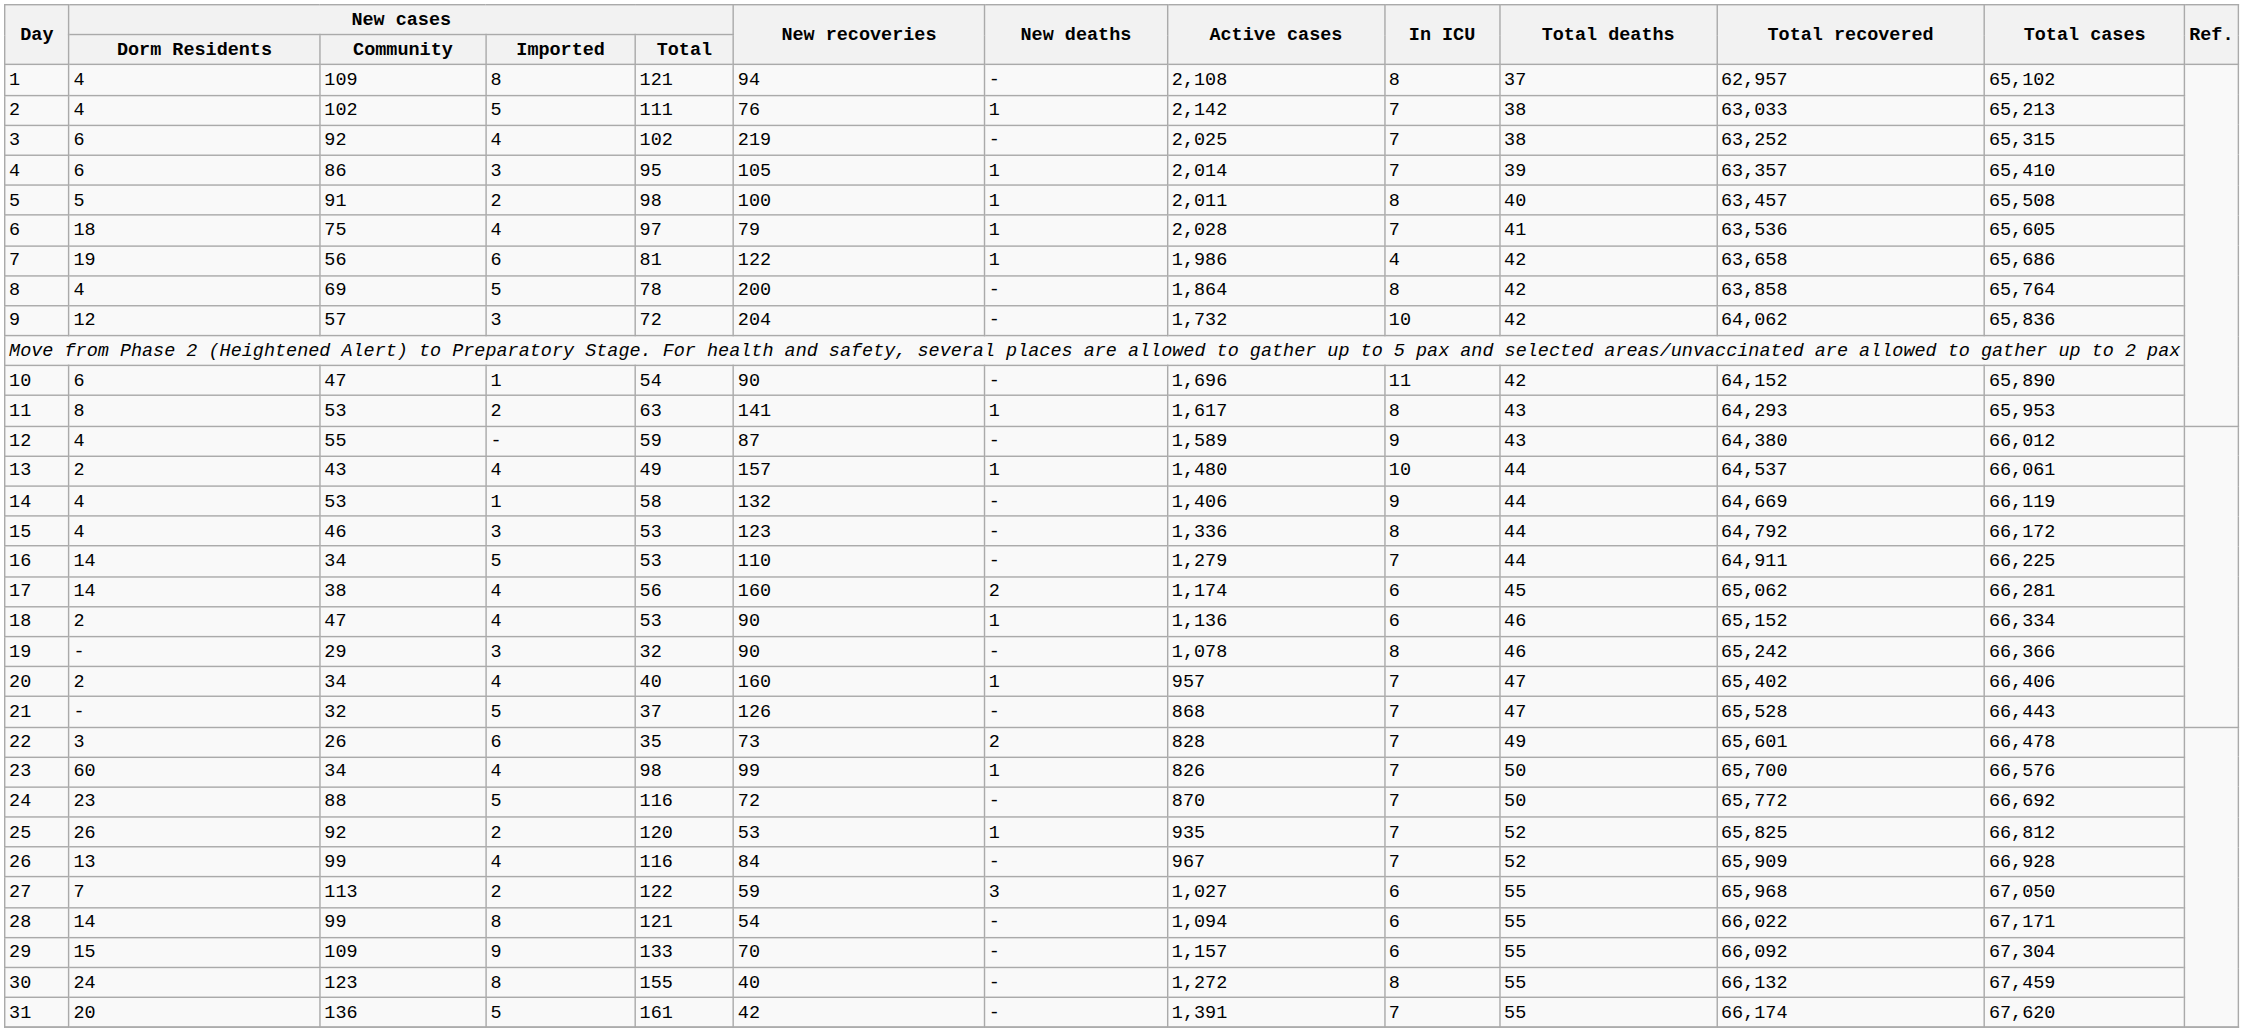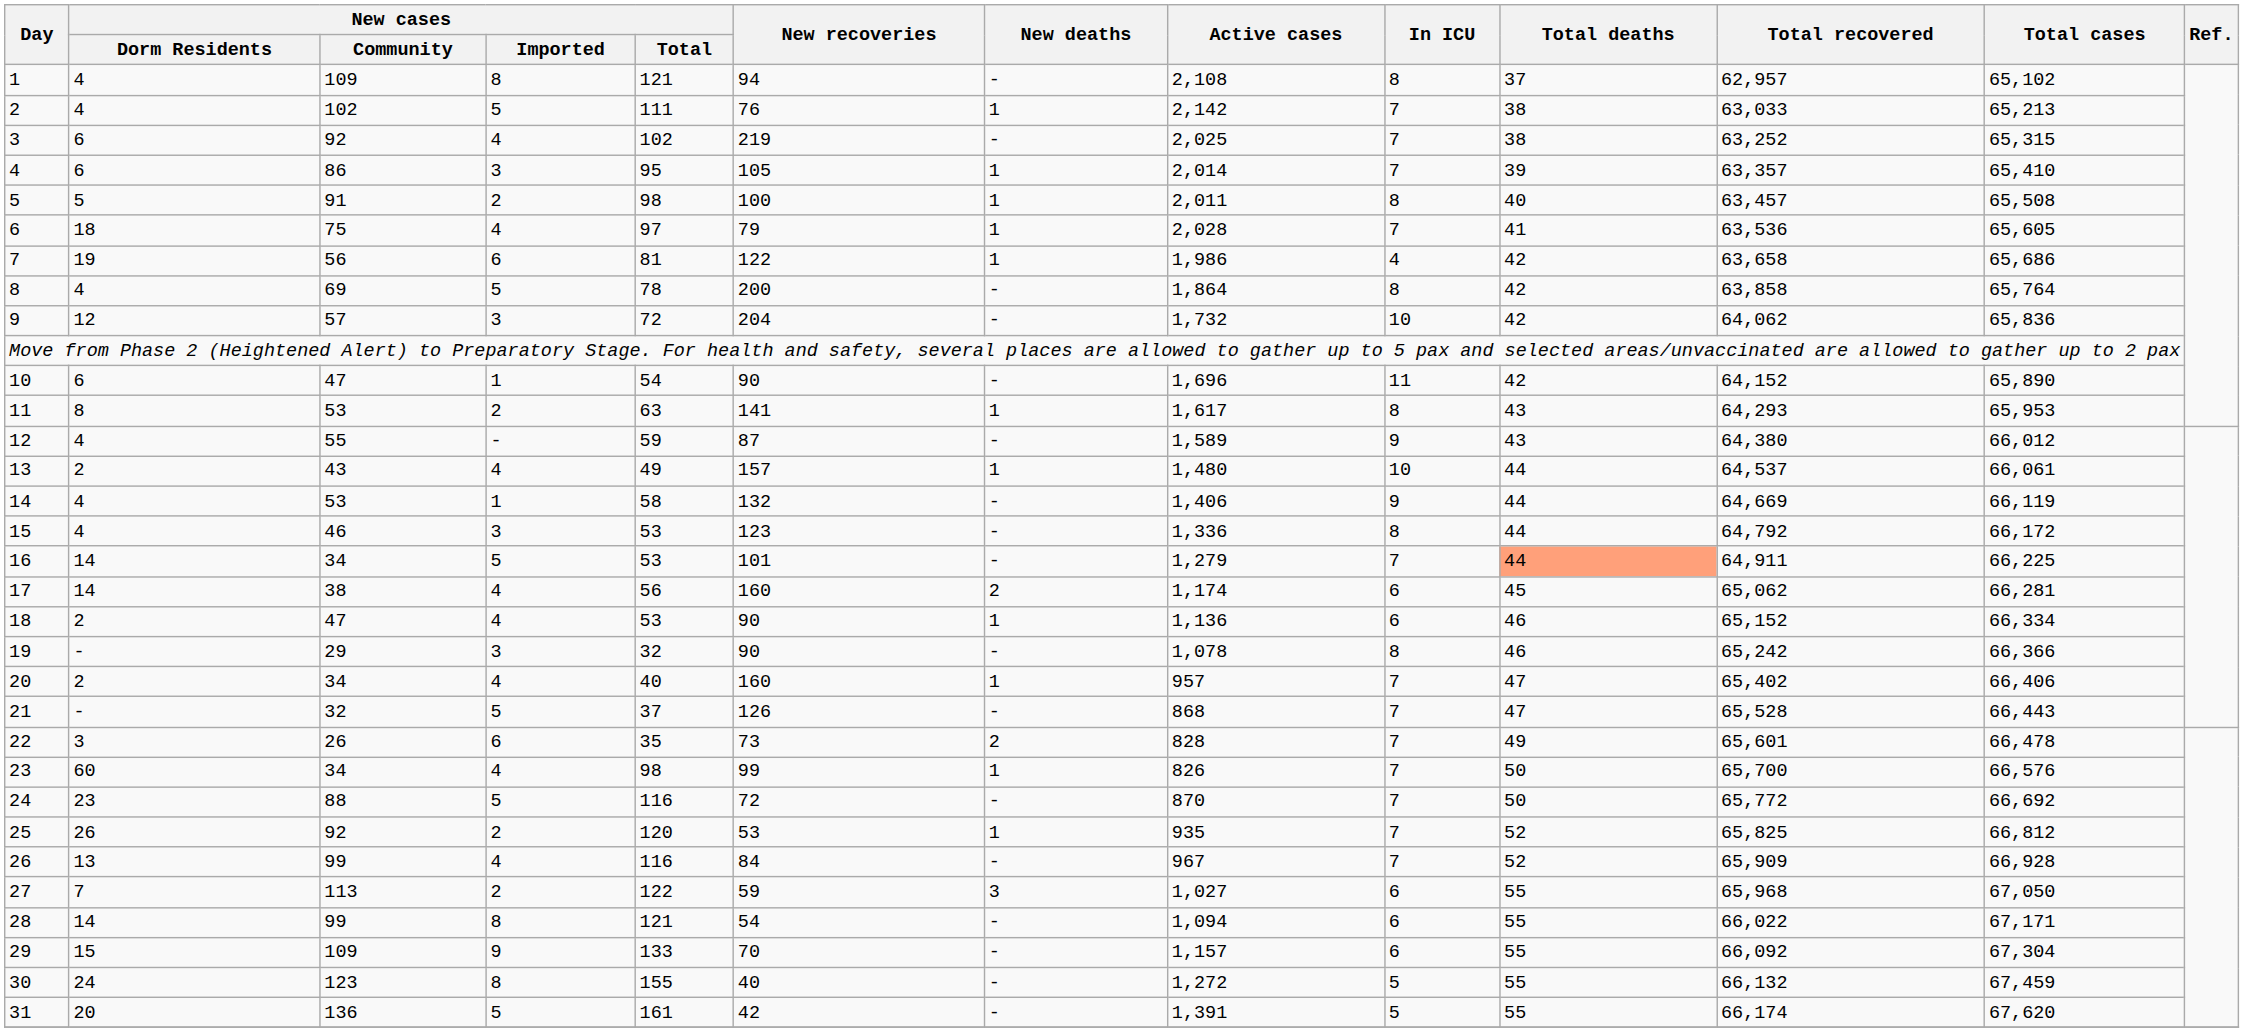16 | New recoveries: 110 -> 101
16 | Total deaths: no background -> lightsalmon background
30 | In ICU: 8 -> 5
31 | In ICU: 7 -> 5
